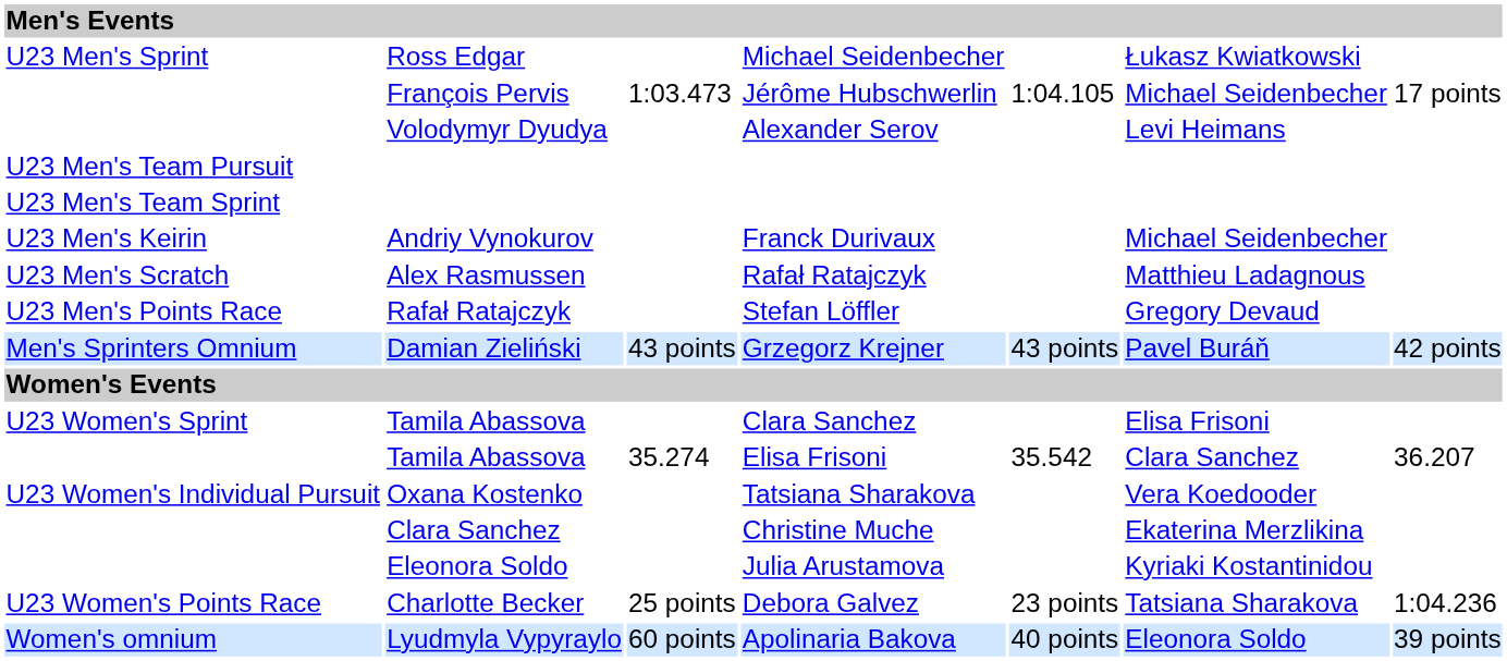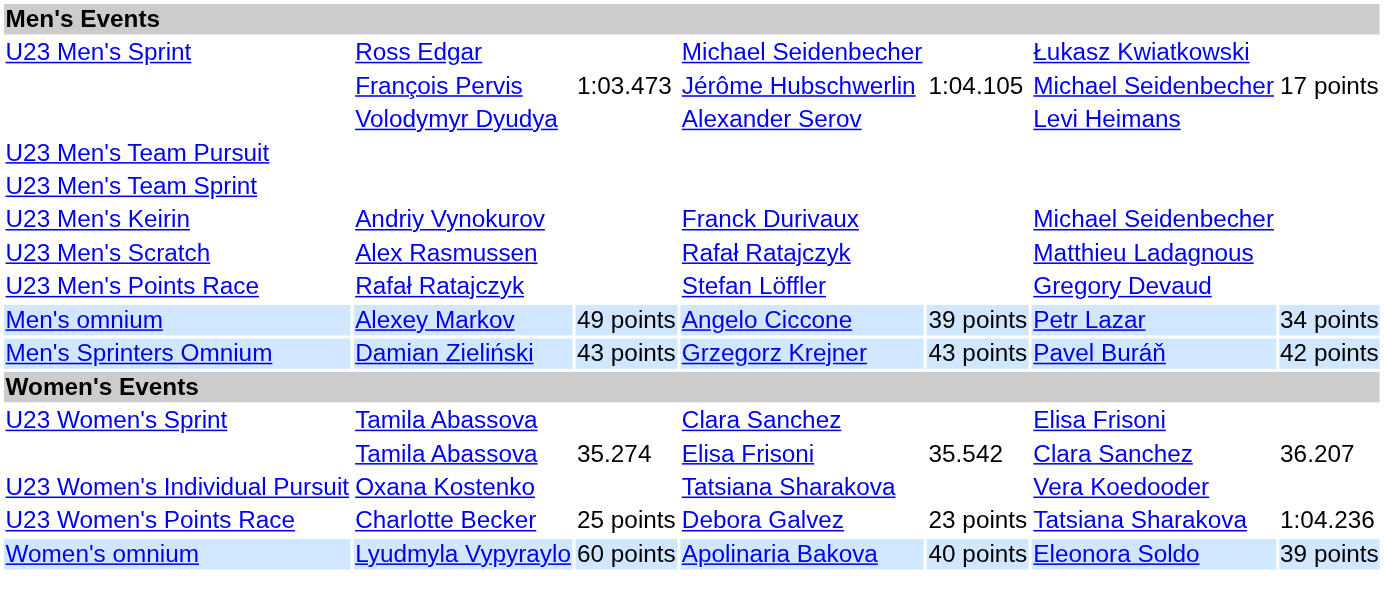+ row: Men's omnium | Alexey Markov | 49 points | Angelo Ciccone | 39 points | Petr Lazar | 34 points
- row: Clara Sanchez | Christine Muche | Ekaterina Merzlikina
- row: Eleonora Soldo | Julia Arustamova | Kyriaki Kostantinidou
